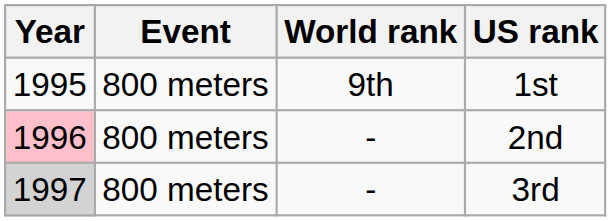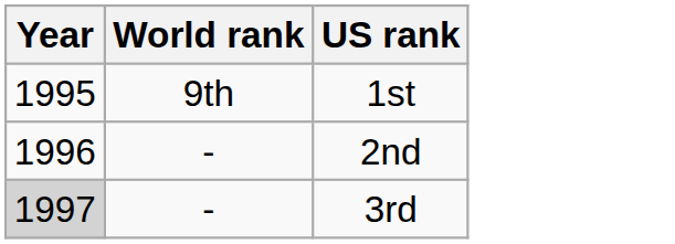- column: Event | 800 meters | 800 meters | 800 meters
2nd | Year: pink background -> no background
